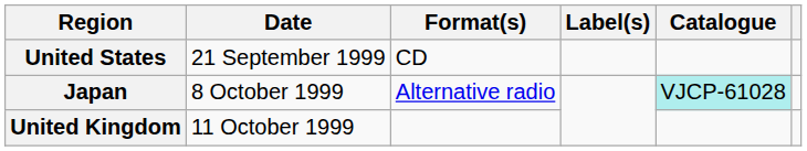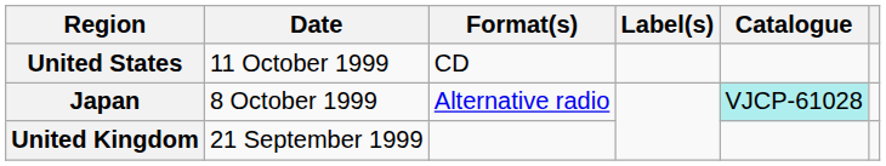United States | Date: 21 September 1999 -> 11 October 1999
United Kingdom | Date: 11 October 1999 -> 21 September 1999
